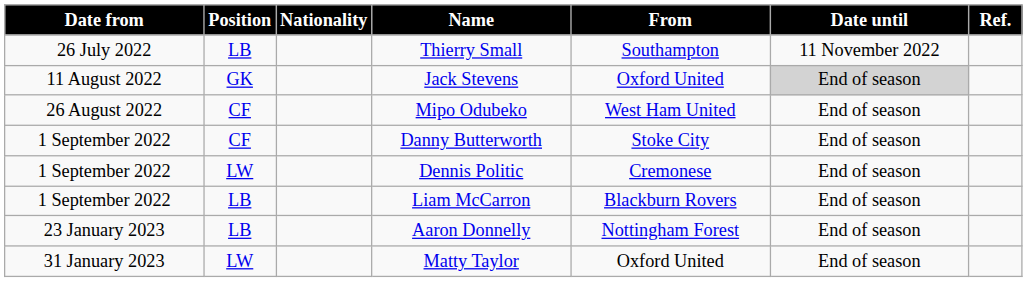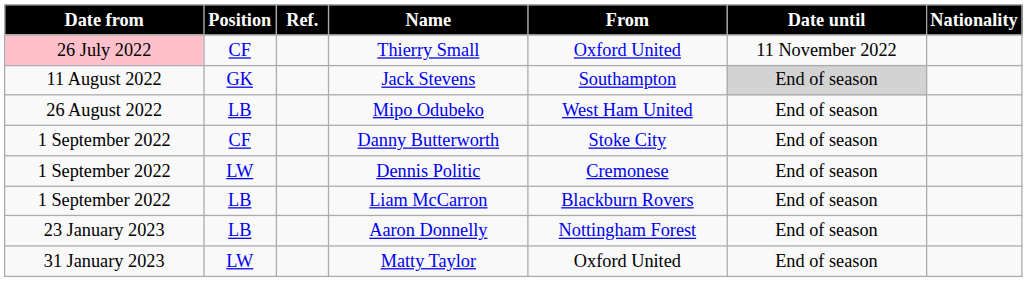columns swapped: Nationality <-> Ref.
Thierry Small | Date from: no background -> pink background
Thierry Small | Position: LB -> CF
Thierry Small | From: Southampton -> Oxford United
Jack Stevens | From: Oxford United -> Southampton
Mipo Odubeko | Position: CF -> LB
